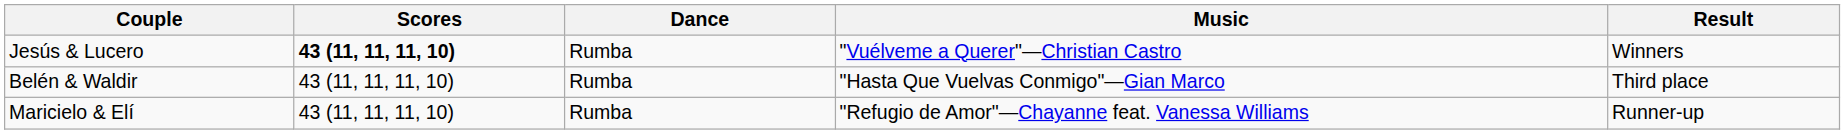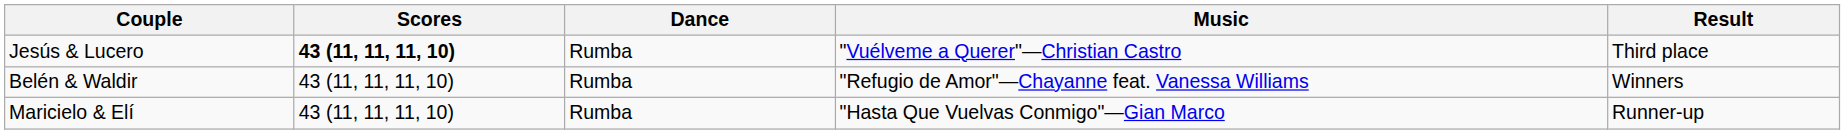Jesús & Lucero | Result: Winners -> Third place
Belén & Waldir | Music: "Hasta Que Vuelvas Conmigo"—Gian Marco -> "Refugio de Amor"—Chayanne feat. Vanessa Williams
Belén & Waldir | Result: Third place -> Winners
Maricielo & Elí | Music: "Refugio de Amor"—Chayanne feat. Vanessa Williams -> "Hasta Que Vuelvas Conmigo"—Gian Marco
